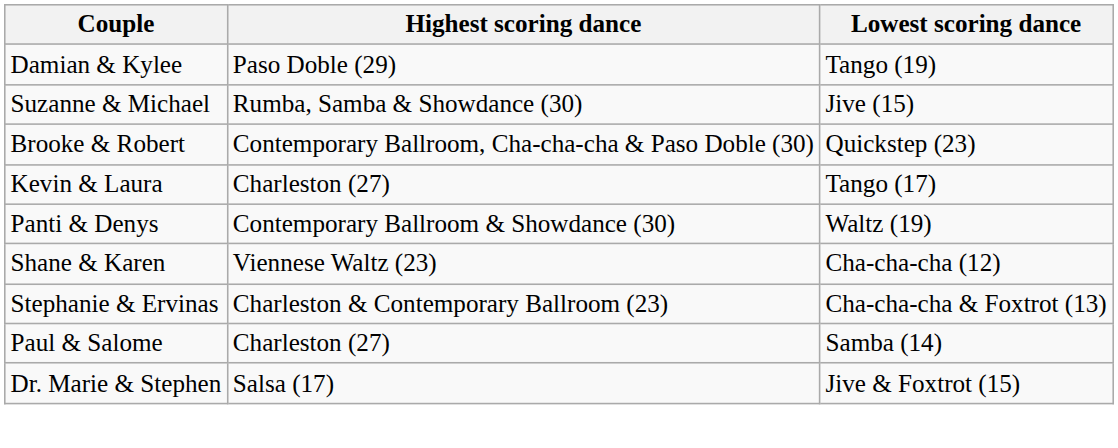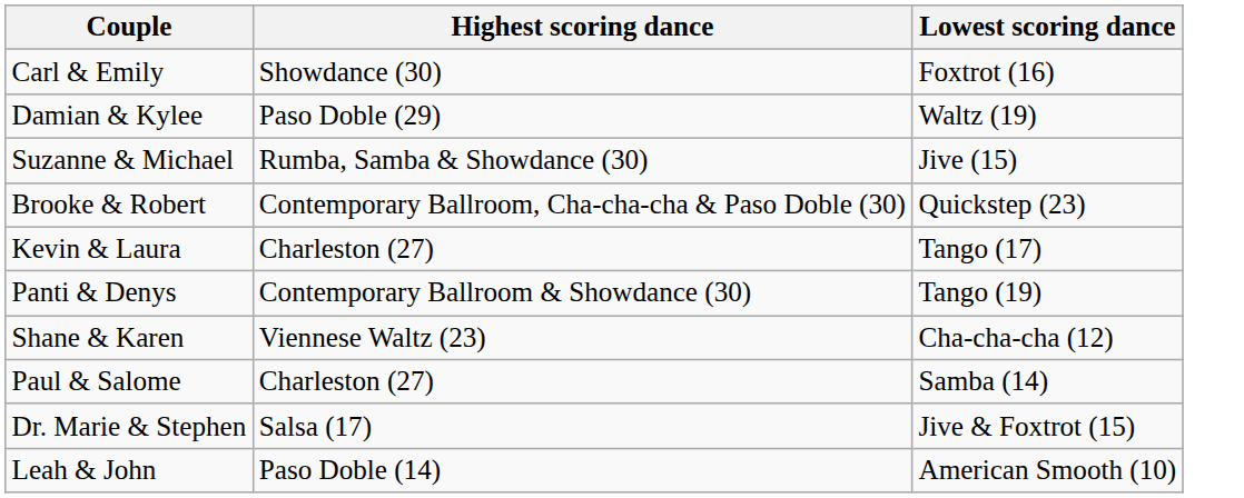+ row: Carl & Emily | Showdance (30) | Foxtrot (16)
Damian & Kylee | Lowest scoring dance: Tango (19) -> Waltz (19)
Panti & Denys | Lowest scoring dance: Waltz (19) -> Tango (19)
- row: Stephanie & Ervinas | Charleston & Contemporary Ballroom (23) | Cha-cha-cha & Foxtrot (13)
+ row: Leah & John | Paso Doble (14) | American Smooth (10)
